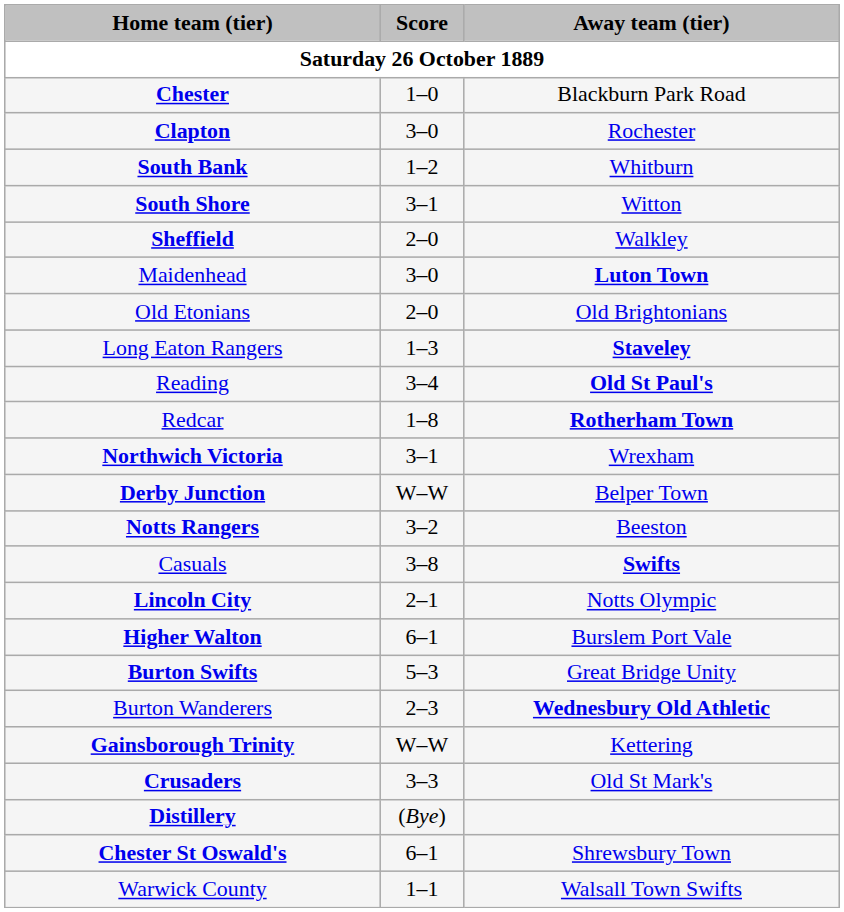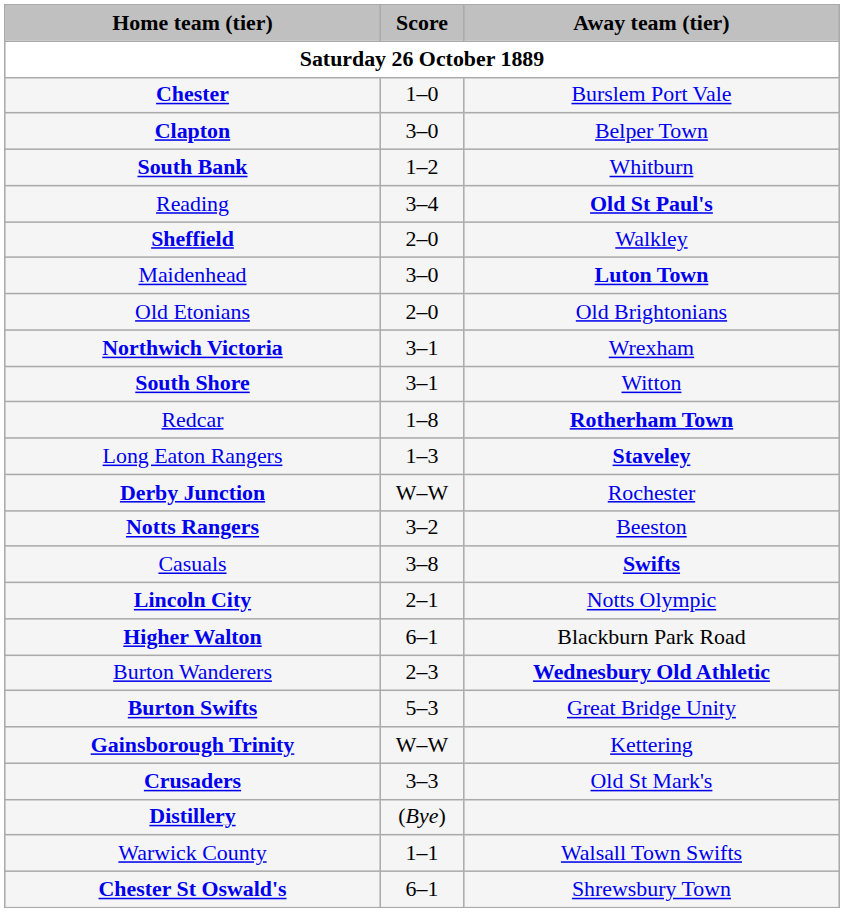Chester | Away team (tier): Blackburn Park Road -> Burslem Port Vale
Clapton | Away team (tier): Rochester -> Belper Town
rows swapped: Reading <-> South Shore
rows swapped: Northwich Victoria <-> Long Eaton Rangers
Derby Junction | Away team (tier): Belper Town -> Rochester
Higher Walton | Away team (tier): Burslem Port Vale -> Blackburn Park Road
rows swapped: Burton Swifts <-> Burton Wanderers
rows swapped: Warwick County <-> Chester St Oswald's
